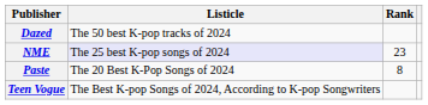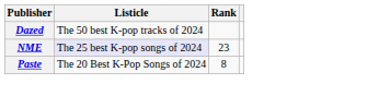- row: Teen Vogue | The Best K-pop Songs of 2024, According to K-pop Songwriters
